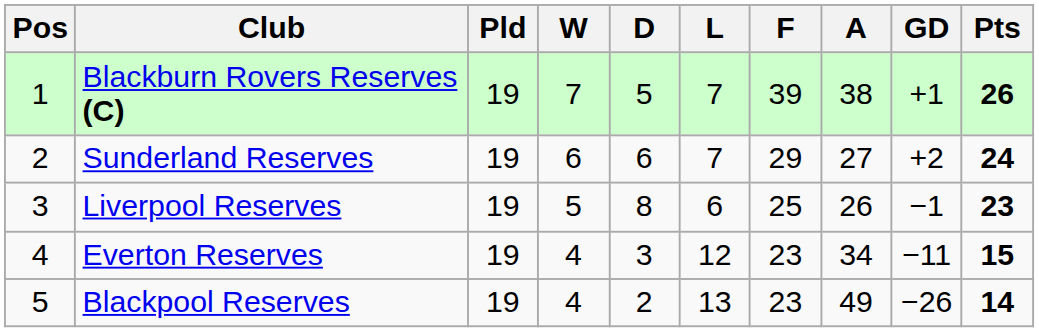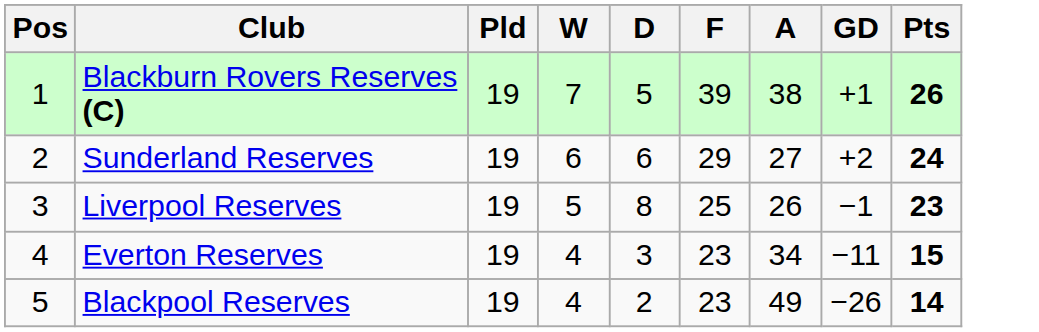- column: L | 7 | 7 | 6 | 12 | 13
